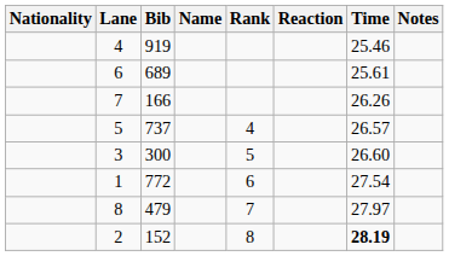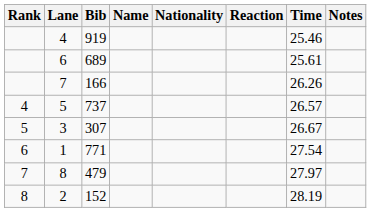columns swapped: Rank <-> Nationality
3 | Bib: 300 -> 307
3 | Time: 26.60 -> 26.67
1 | Bib: 772 -> 771
2 | Time: bold -> normal
